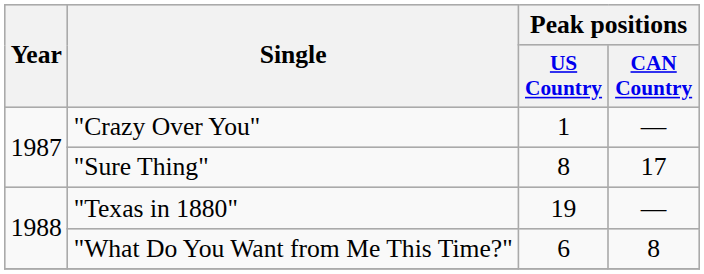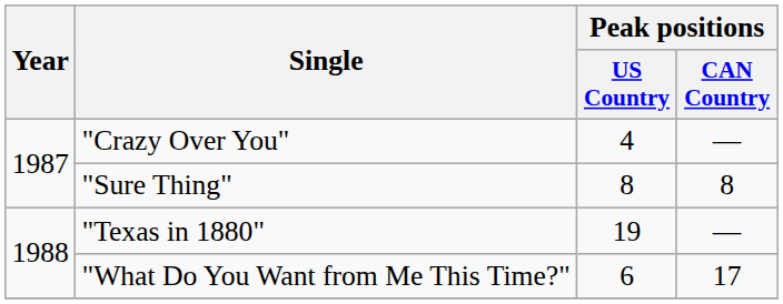"Crazy Over You" | Peak positions / US Country: 1 -> 4
"Sure Thing" | Peak positions / CAN Country: 17 -> 8
"What Do You Want from Me This Time?" | Peak positions / CAN Country: 8 -> 17
